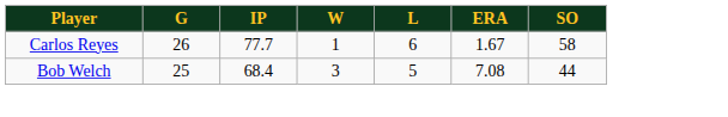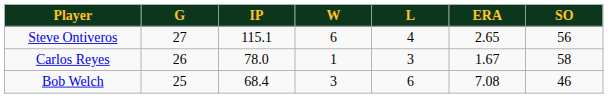+ row: Steve Ontiveros | 27 | 115.1 | 6 | 4 | 2.65 | 56
Carlos Reyes | IP: 77.7 -> 78.0
Carlos Reyes | L: 6 -> 3
Bob Welch | L: 5 -> 6
Bob Welch | SO: 44 -> 46
